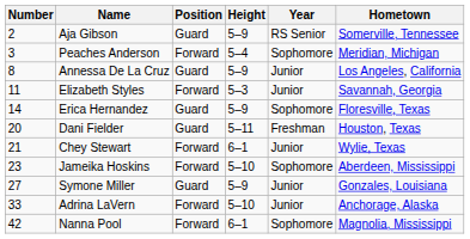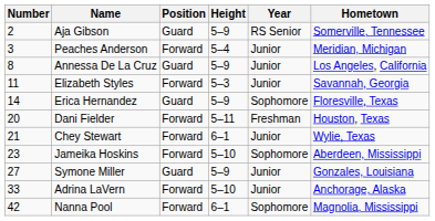Peaches Anderson | Year: Sophomore -> Junior
Dani Fielder | Position: Guard -> Forward
